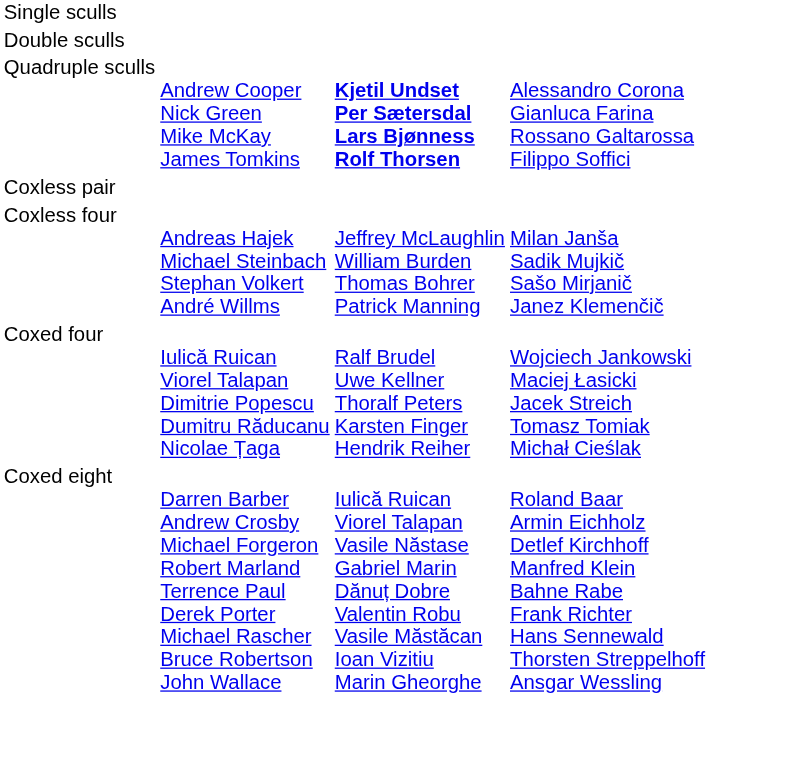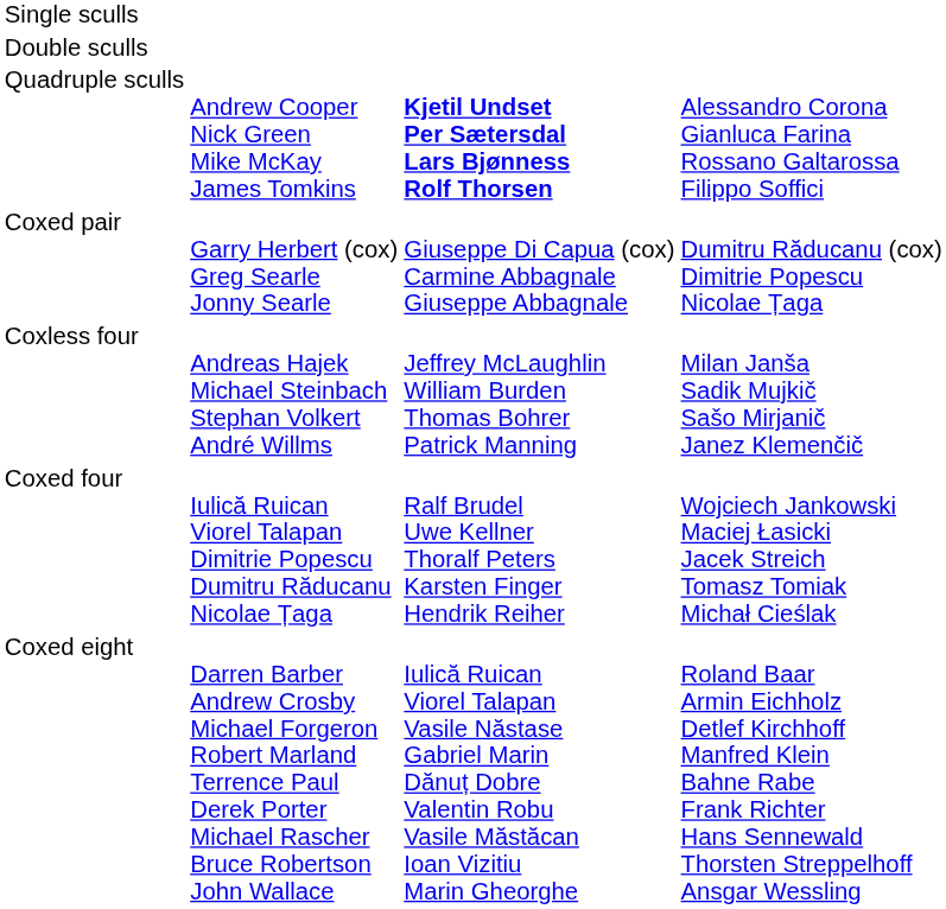- row: Coxless pair
+ row: Coxed pair | Garry Herbert (cox) Greg Searle Jonny Searle | Giuseppe Di Capua (cox) Carmine Abbagnale Giuseppe Abbagnale | Dumitru Răducanu (cox) Dimitrie Popescu Nicolae Țaga
